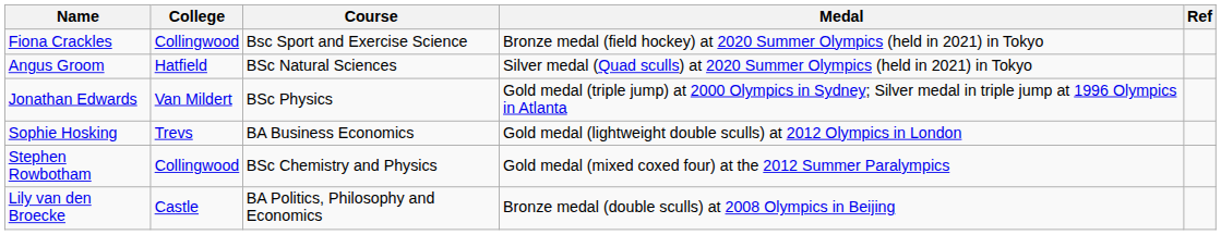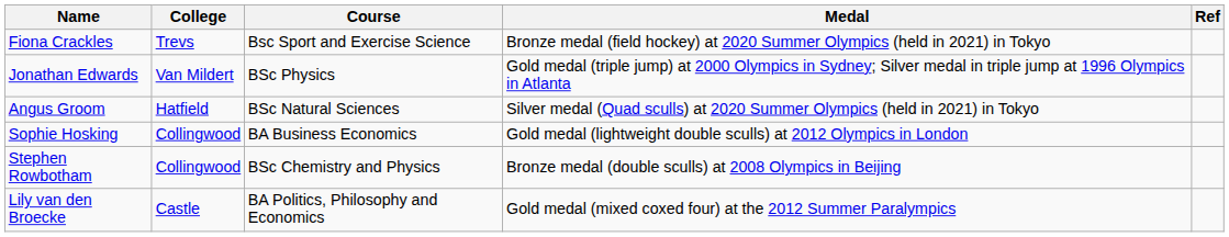Fiona Crackles | College: Collingwood -> Trevs
rows swapped: Jonathan Edwards <-> Angus Groom
Sophie Hosking | College: Trevs -> Collingwood
Stephen Rowbotham | Medal: Gold medal (mixed coxed four) at the 2012 Summer Paralympics -> Bronze medal (double sculls) at 2008 Olympics in Beijing
Lily van den Broecke | Medal: Bronze medal (double sculls) at 2008 Olympics in Beijing -> Gold medal (mixed coxed four) at the 2012 Summer Paralympics
